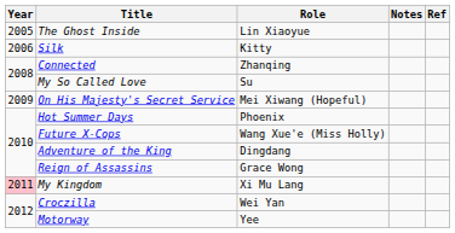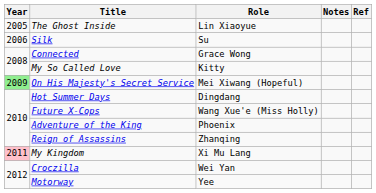Silk | Role: Kitty -> Su
Connected | Role: Zhanqing -> Grace Wong
My So Called Love | Role: Su -> Kitty
On His Majesty's Secret Service | Year: no background -> lightgreen background
Hot Summer Days | Role: Phoenix -> Dingdang
Adventure of the King | Role: Dingdang -> Phoenix
Reign of Assassins | Role: Grace Wong -> Zhanqing
